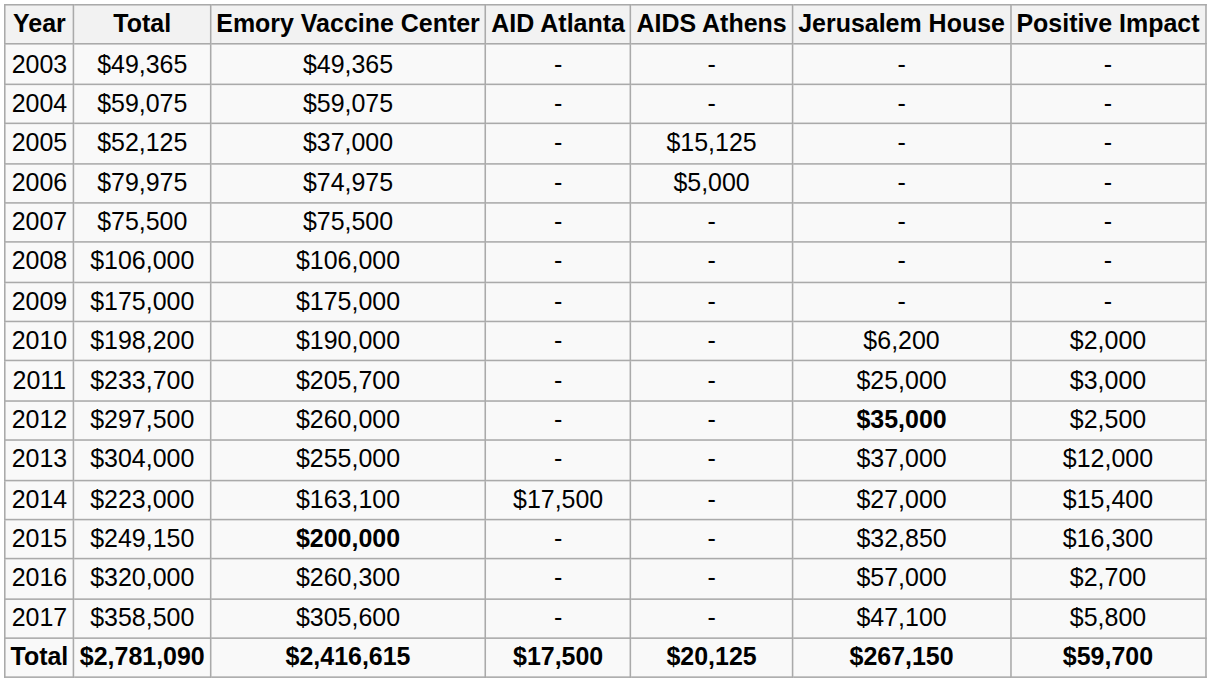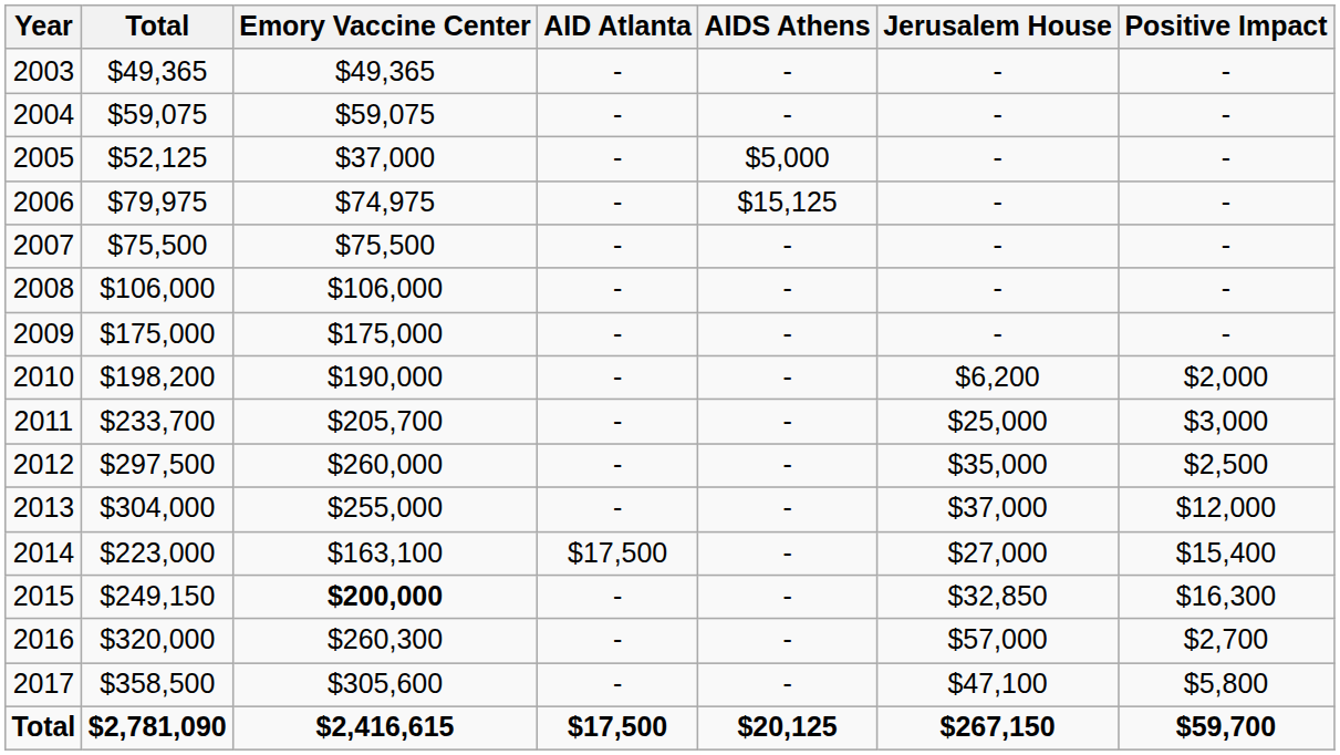2005 | AIDS Athens: $15,125 -> $5,000
2006 | AIDS Athens: $5,000 -> $15,125
2012 | Jerusalem House: bold -> normal
